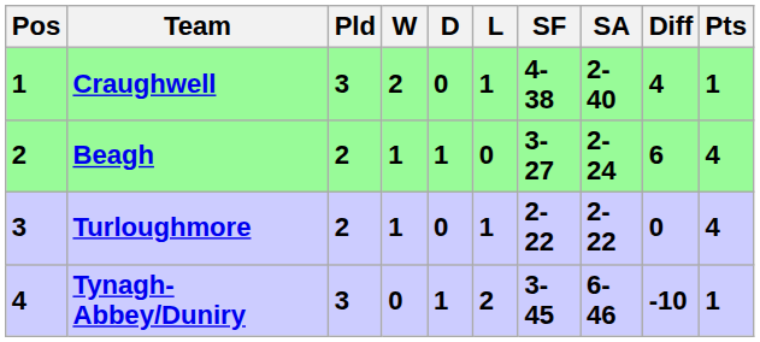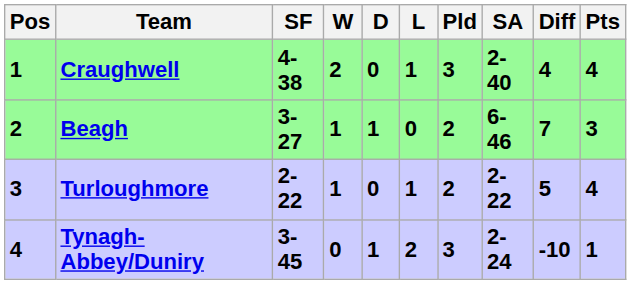columns swapped: Pld <-> SF
Craughwell | Pts: 1 -> 4
Beagh | SA: 2-24 -> 6-46
Beagh | Diff: 6 -> 7
Beagh | Pts: 4 -> 3
Turloughmore | Diff: 0 -> 5
Tynagh-Abbey/Duniry | SA: 6-46 -> 2-24
